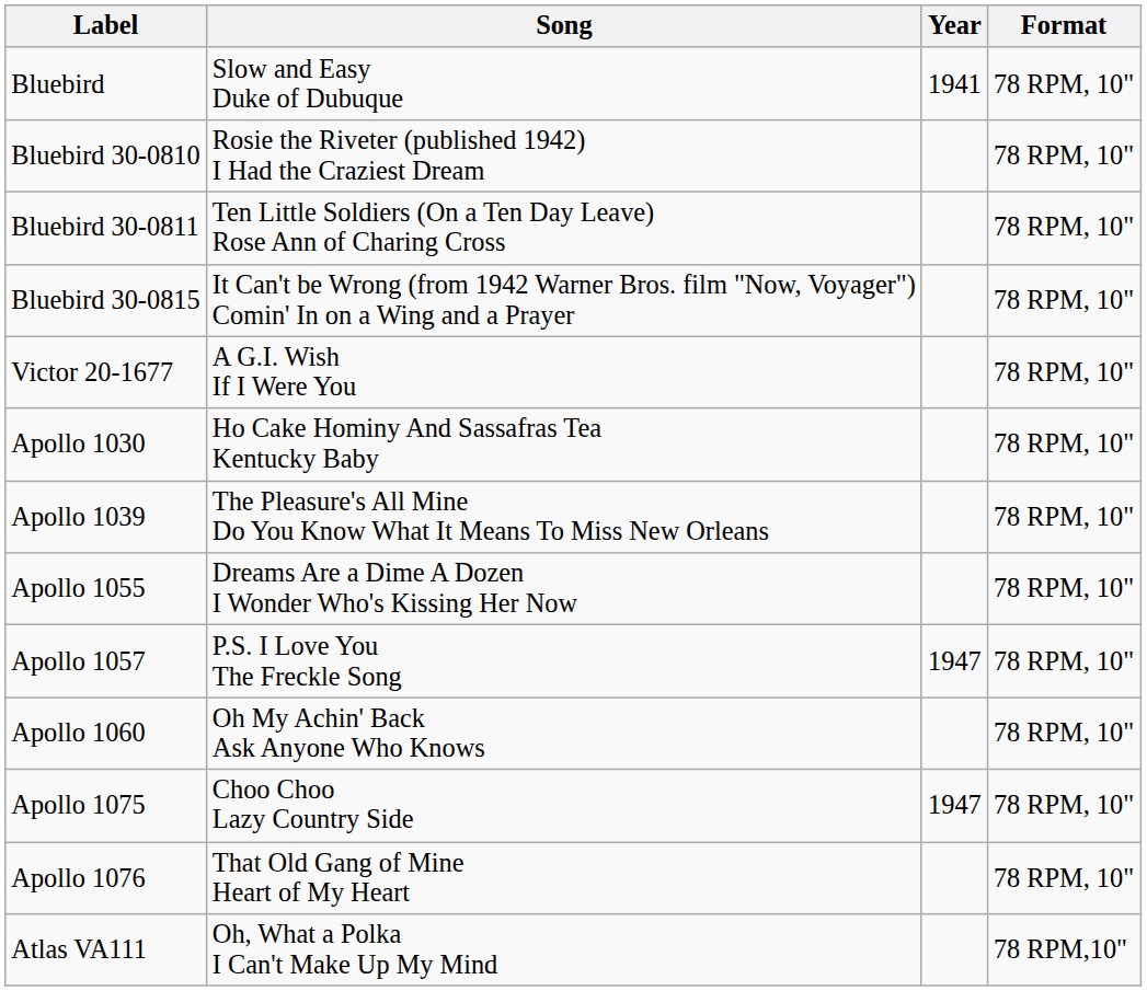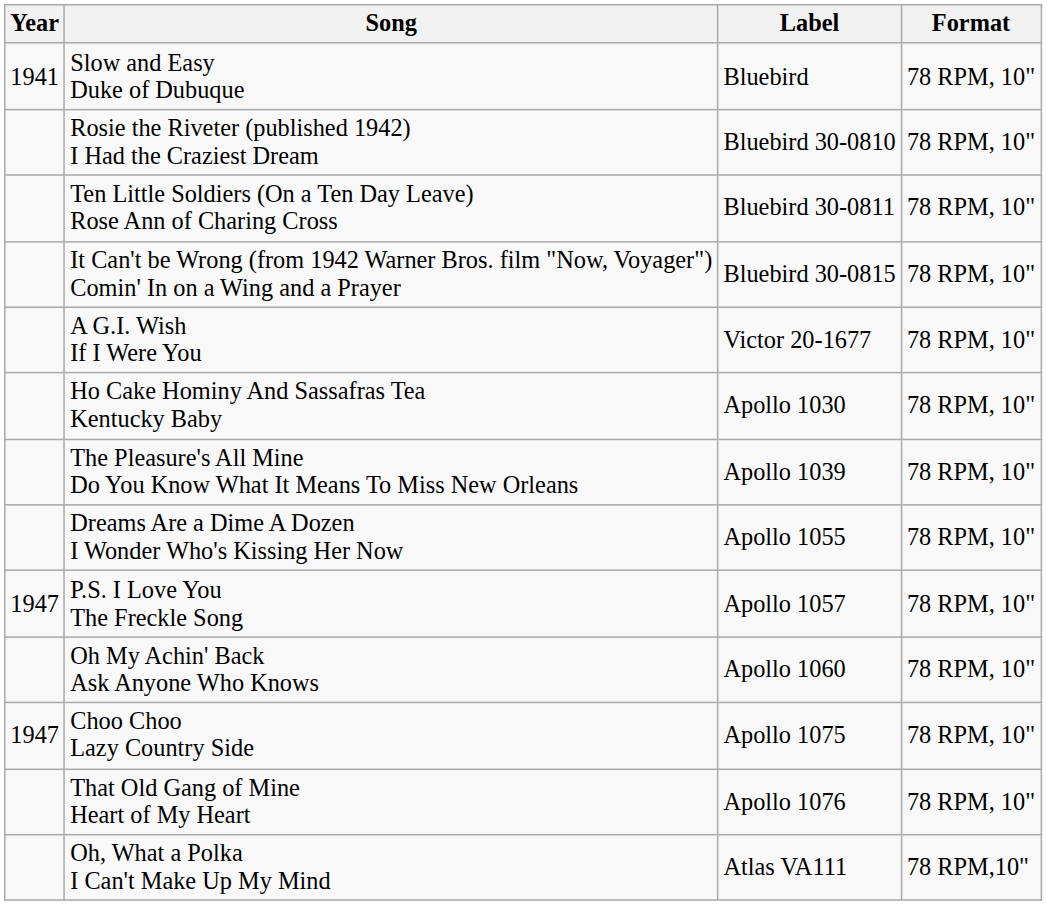columns swapped: Year <-> Label
